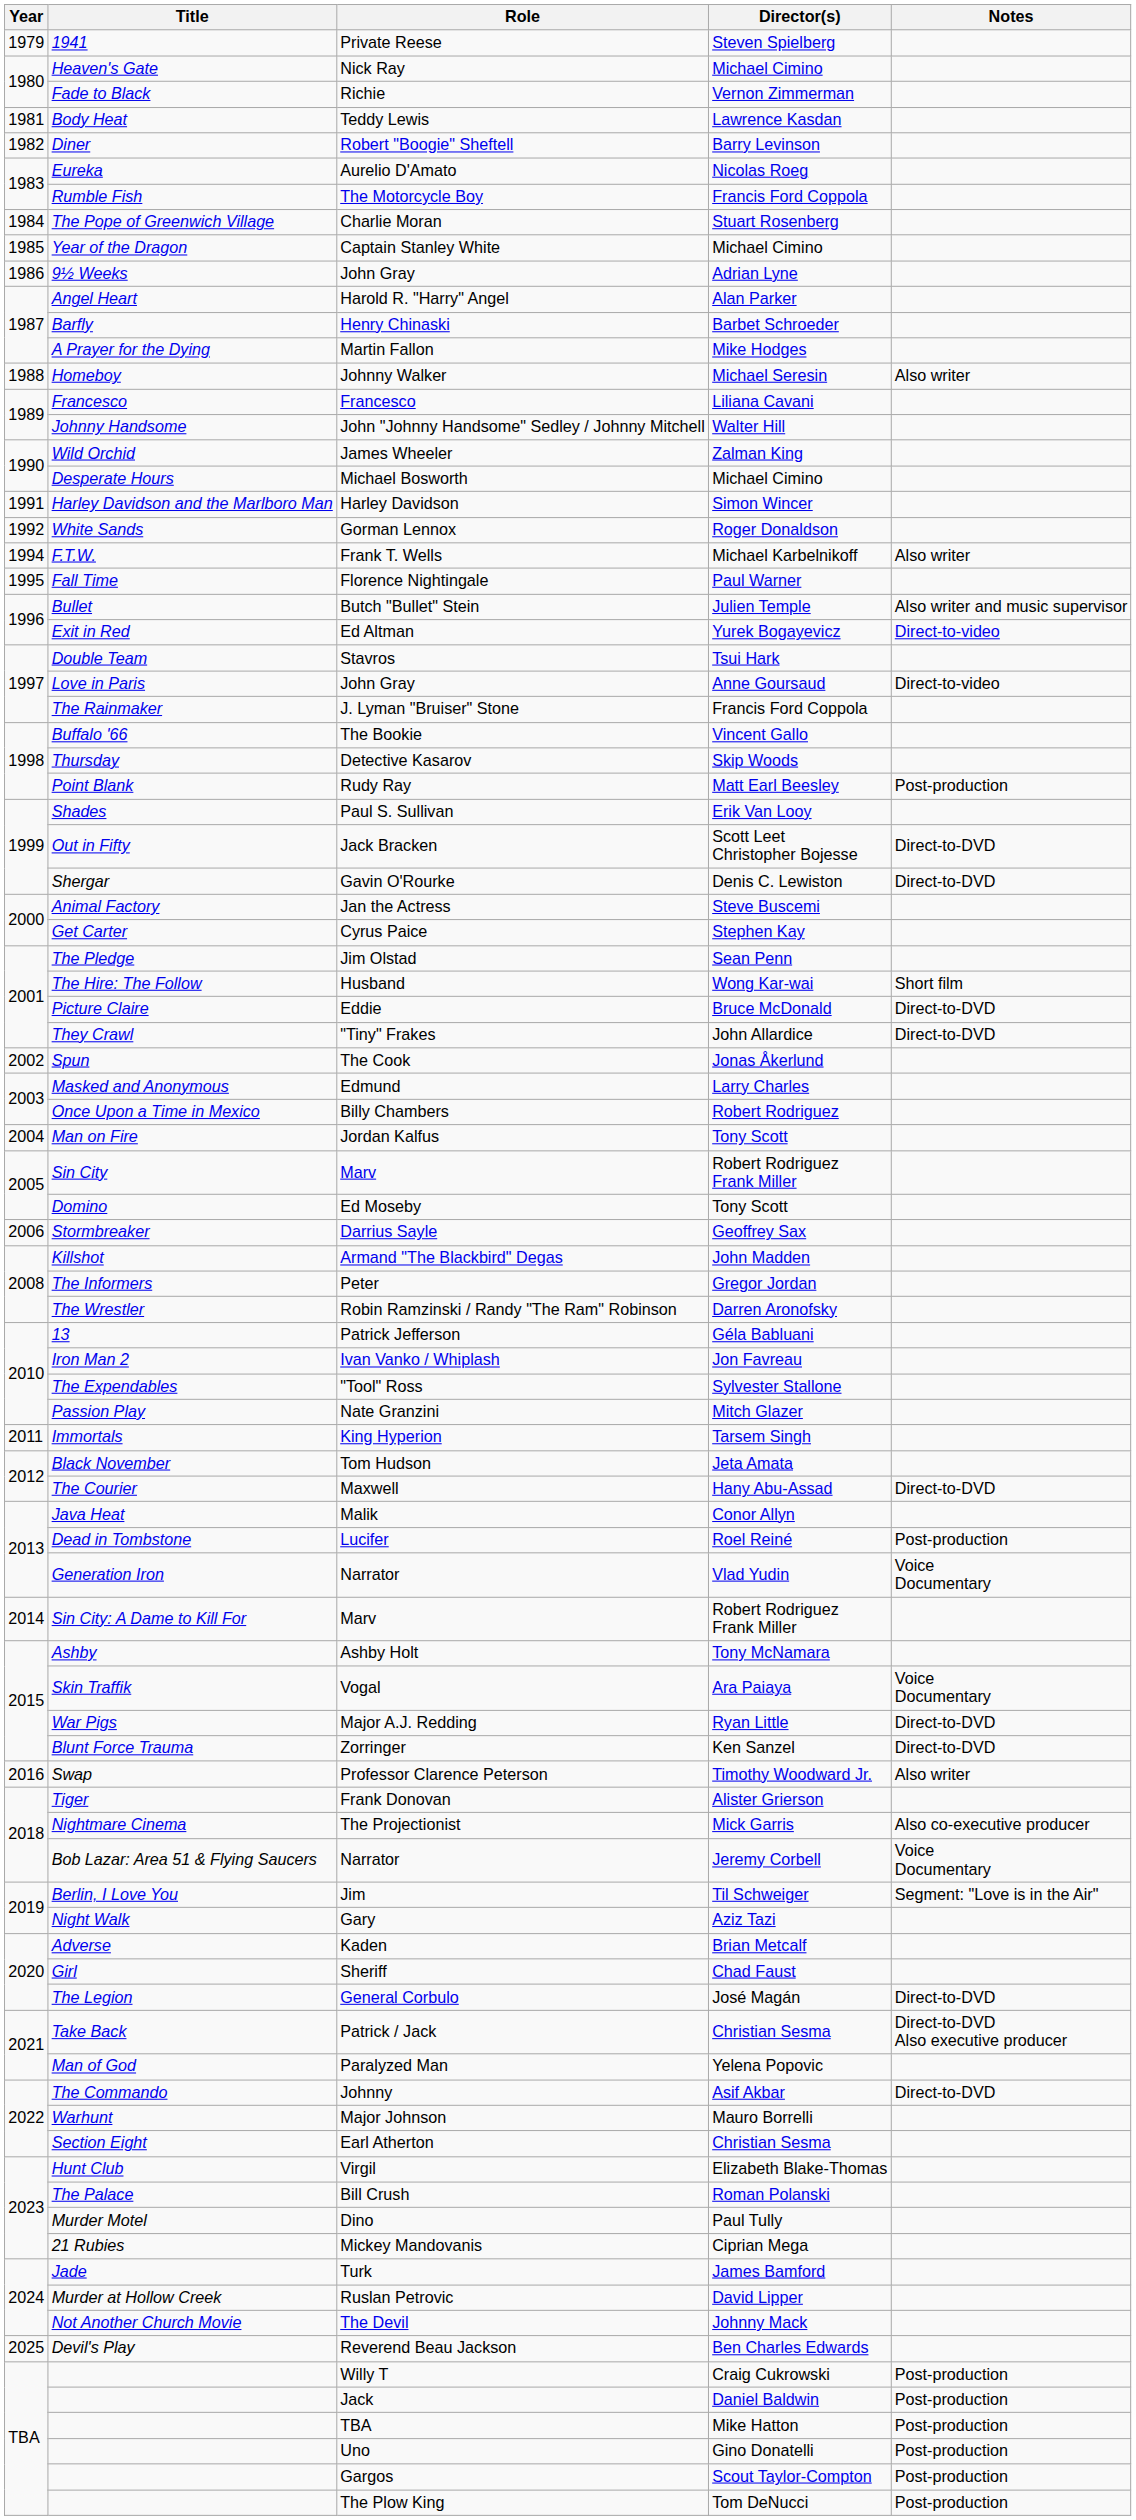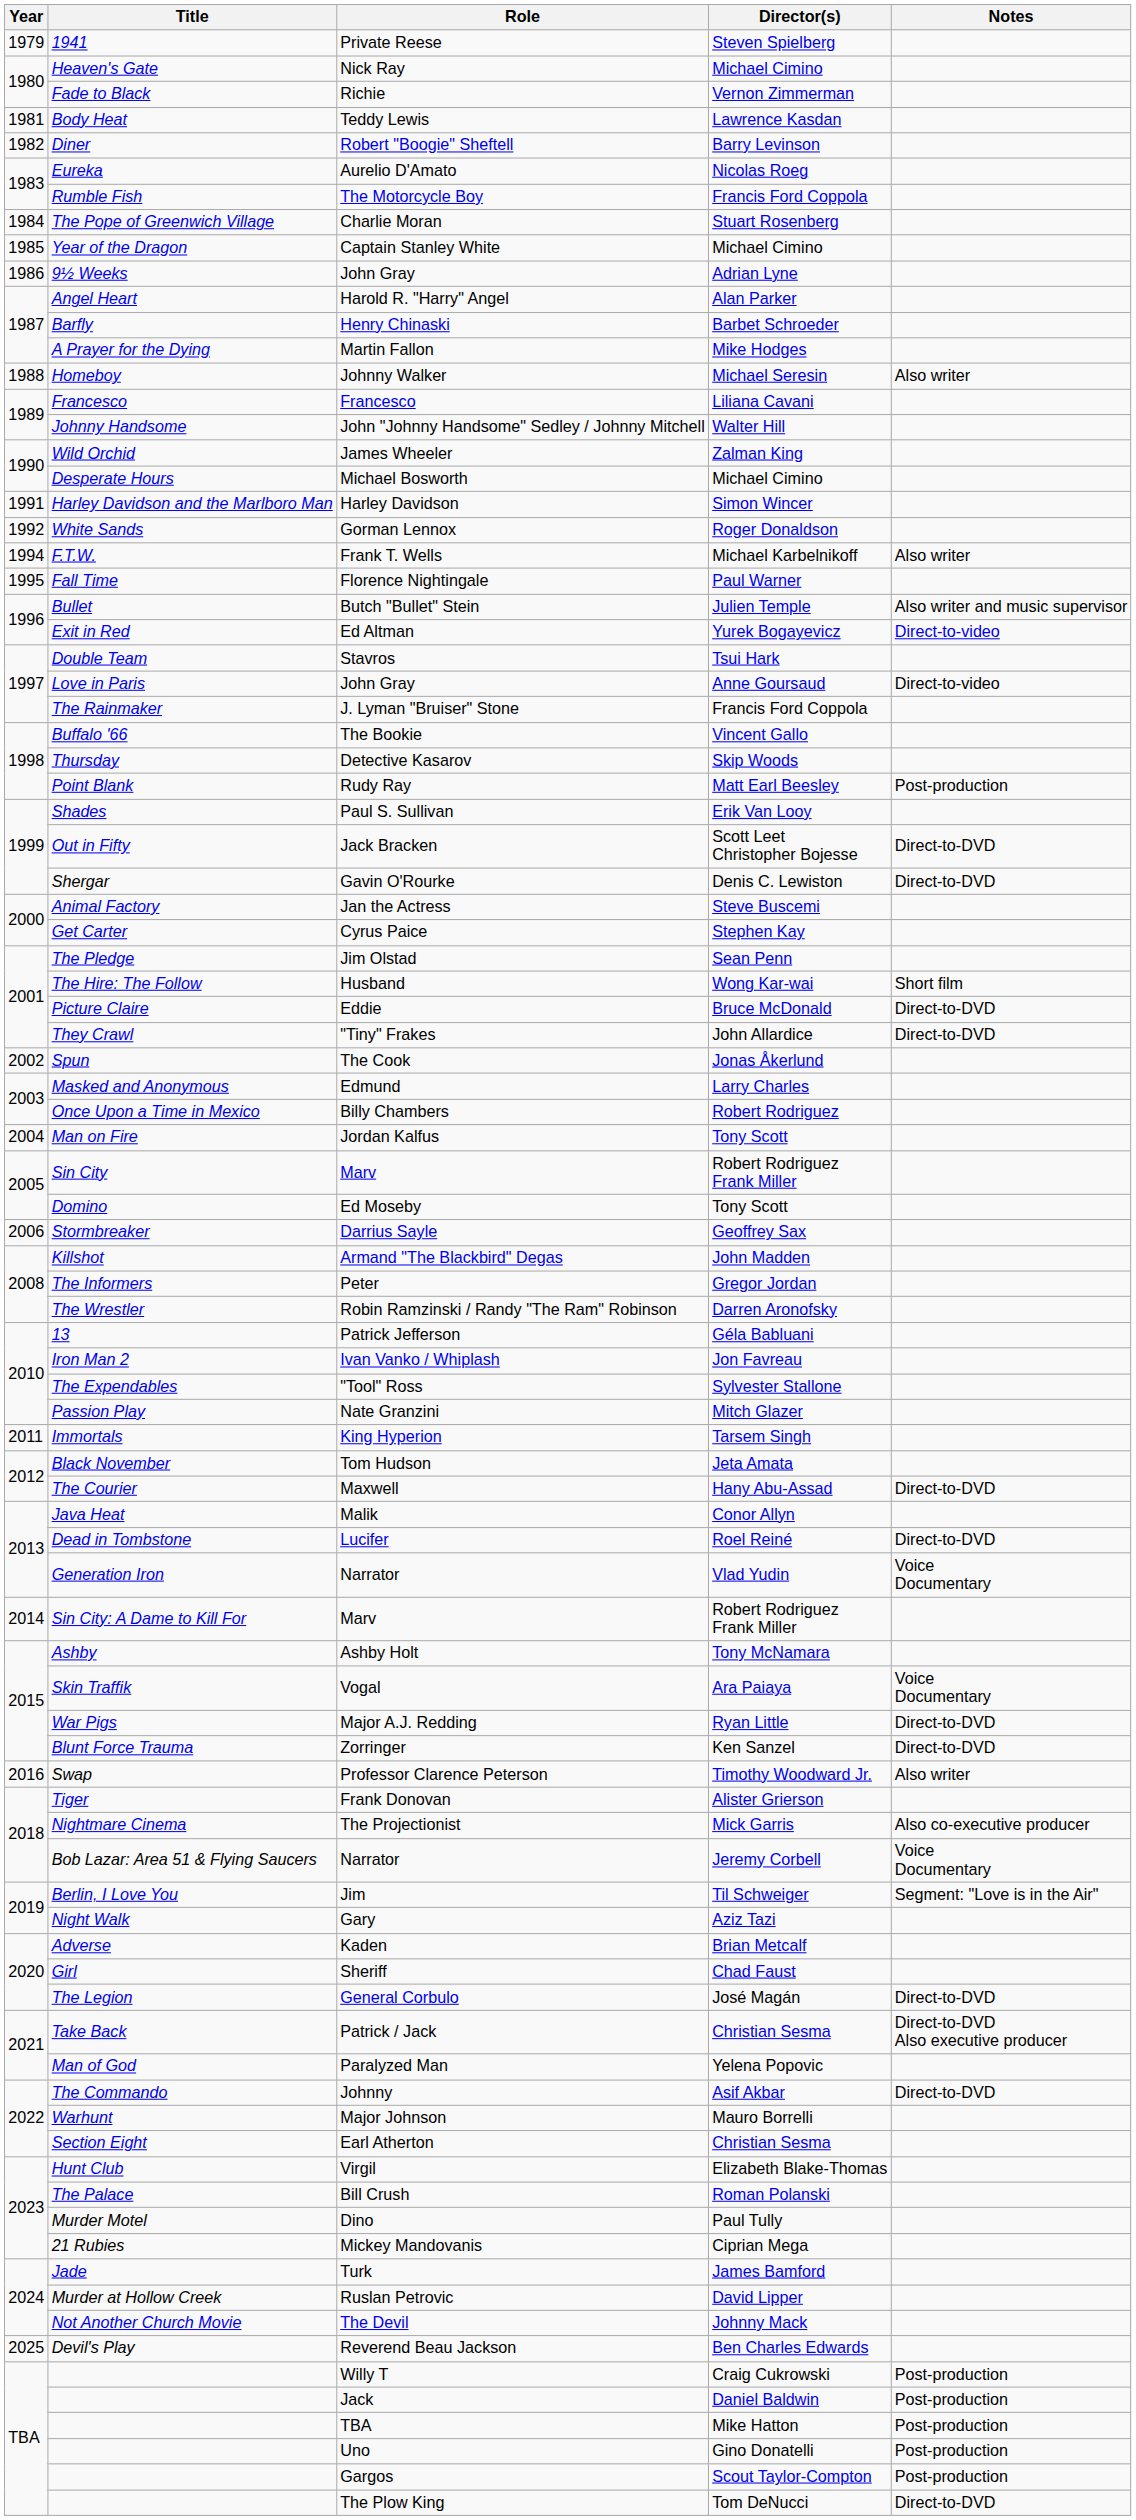Lucifer | Notes: Post-production -> Direct-to-DVD
The Plow King | Notes: Post-production -> Direct-to-DVD
